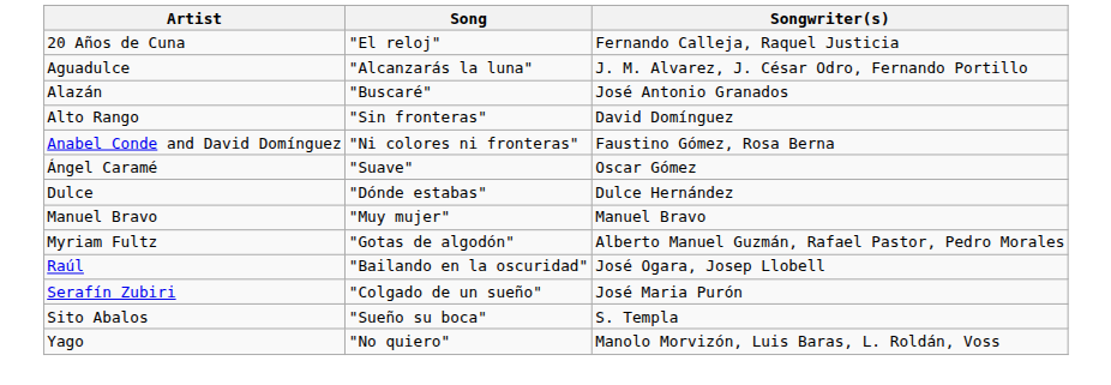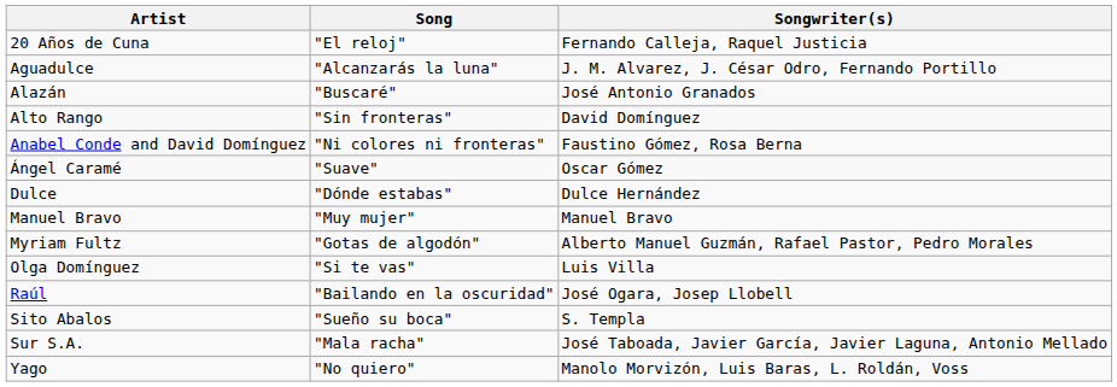+ row: Olga Domínguez | "Si te vas" | Luis Villa
- row: Serafín Zubiri | "Colgado de un sueño" | José Maria Purón
+ row: Sur S.A. | "Mala racha" | José Taboada, Javier García, Javier Laguna, Antonio Mellado
